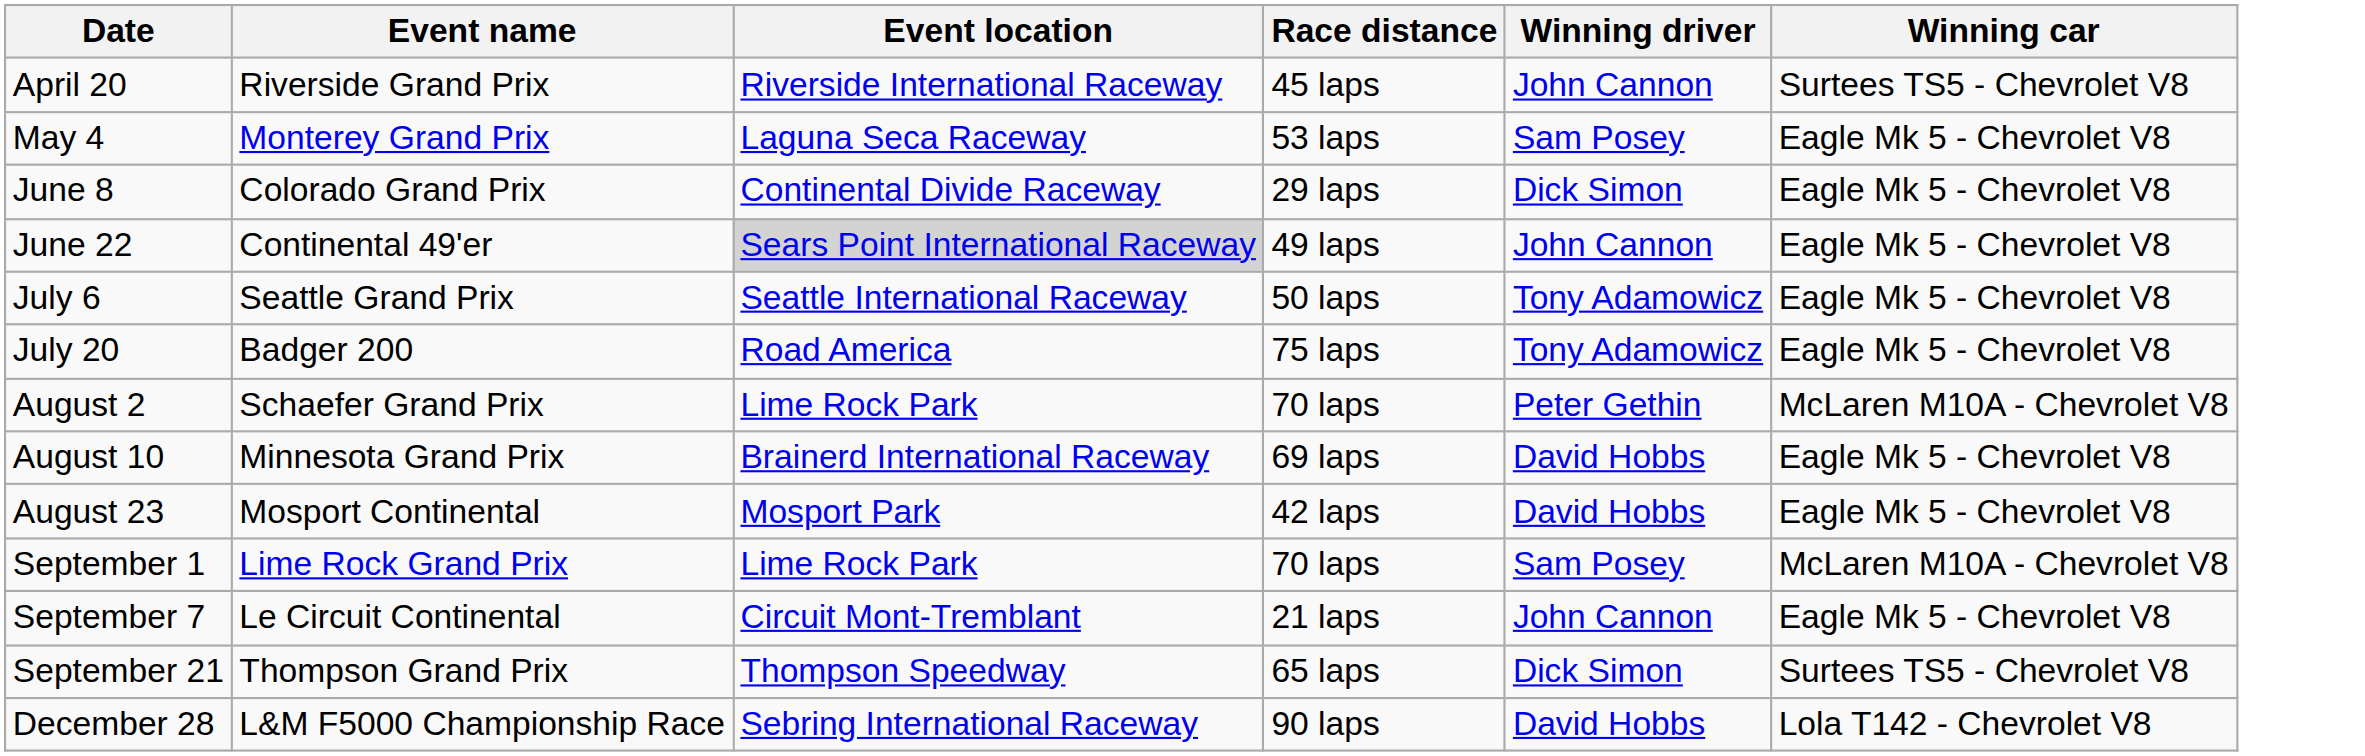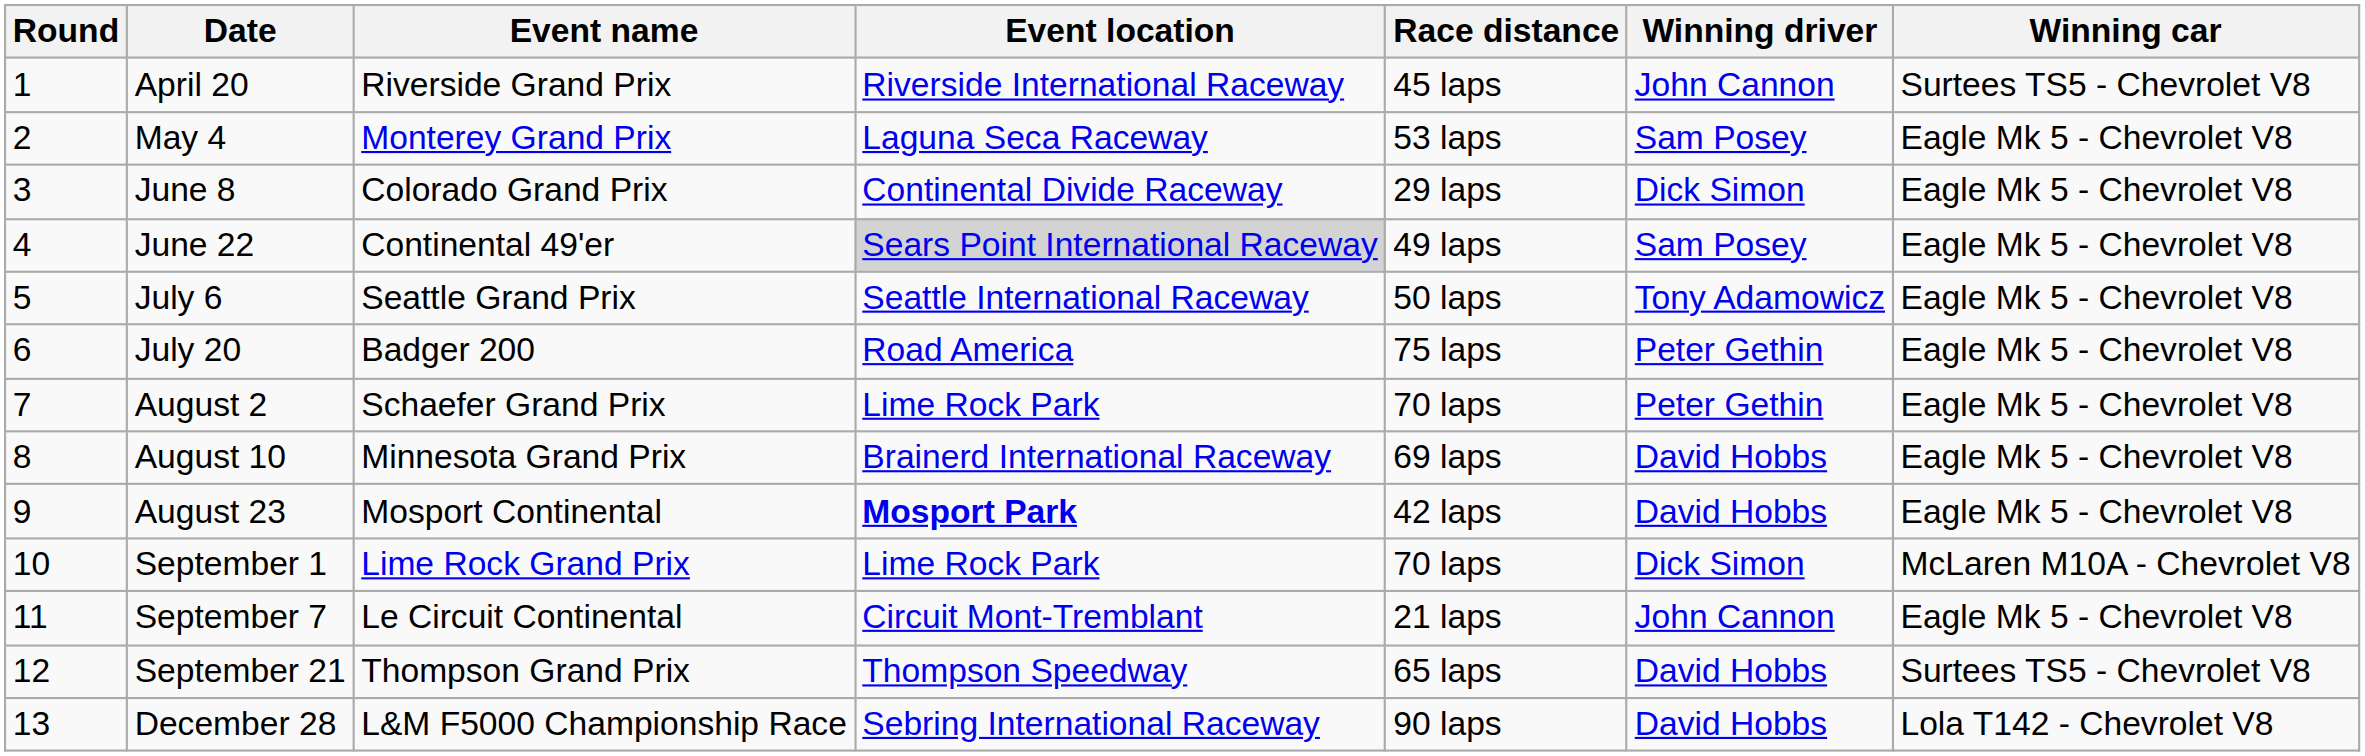+ column: Round | 1 | 2 | 3 | 4 | 5 | 6 | 7 | 8 | 9 | 10 | 11 | 12 | 13
June 22 | Winning driver: John Cannon -> Sam Posey
July 20 | Winning driver: Tony Adamowicz -> Peter Gethin
August 2 | Winning car: McLaren M10A - Chevrolet V8 -> Eagle Mk 5 - Chevrolet V8
August 23 | Event location: normal -> bold
September 1 | Winning driver: Sam Posey -> Dick Simon
September 21 | Winning driver: Dick Simon -> David Hobbs
